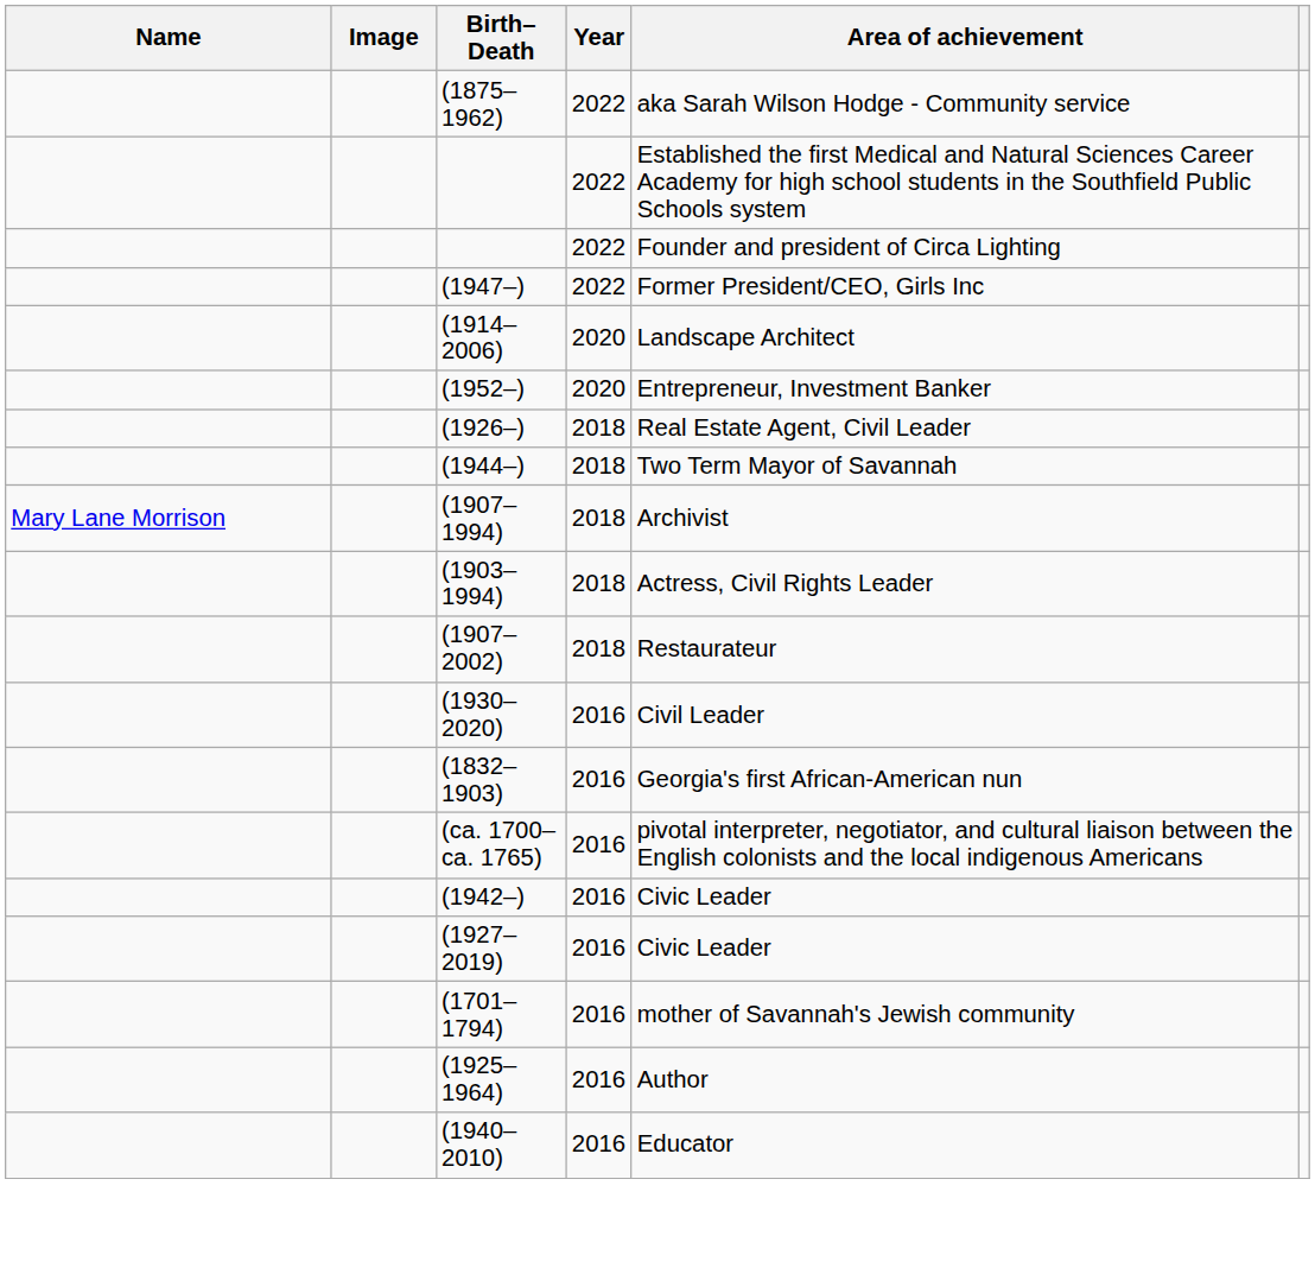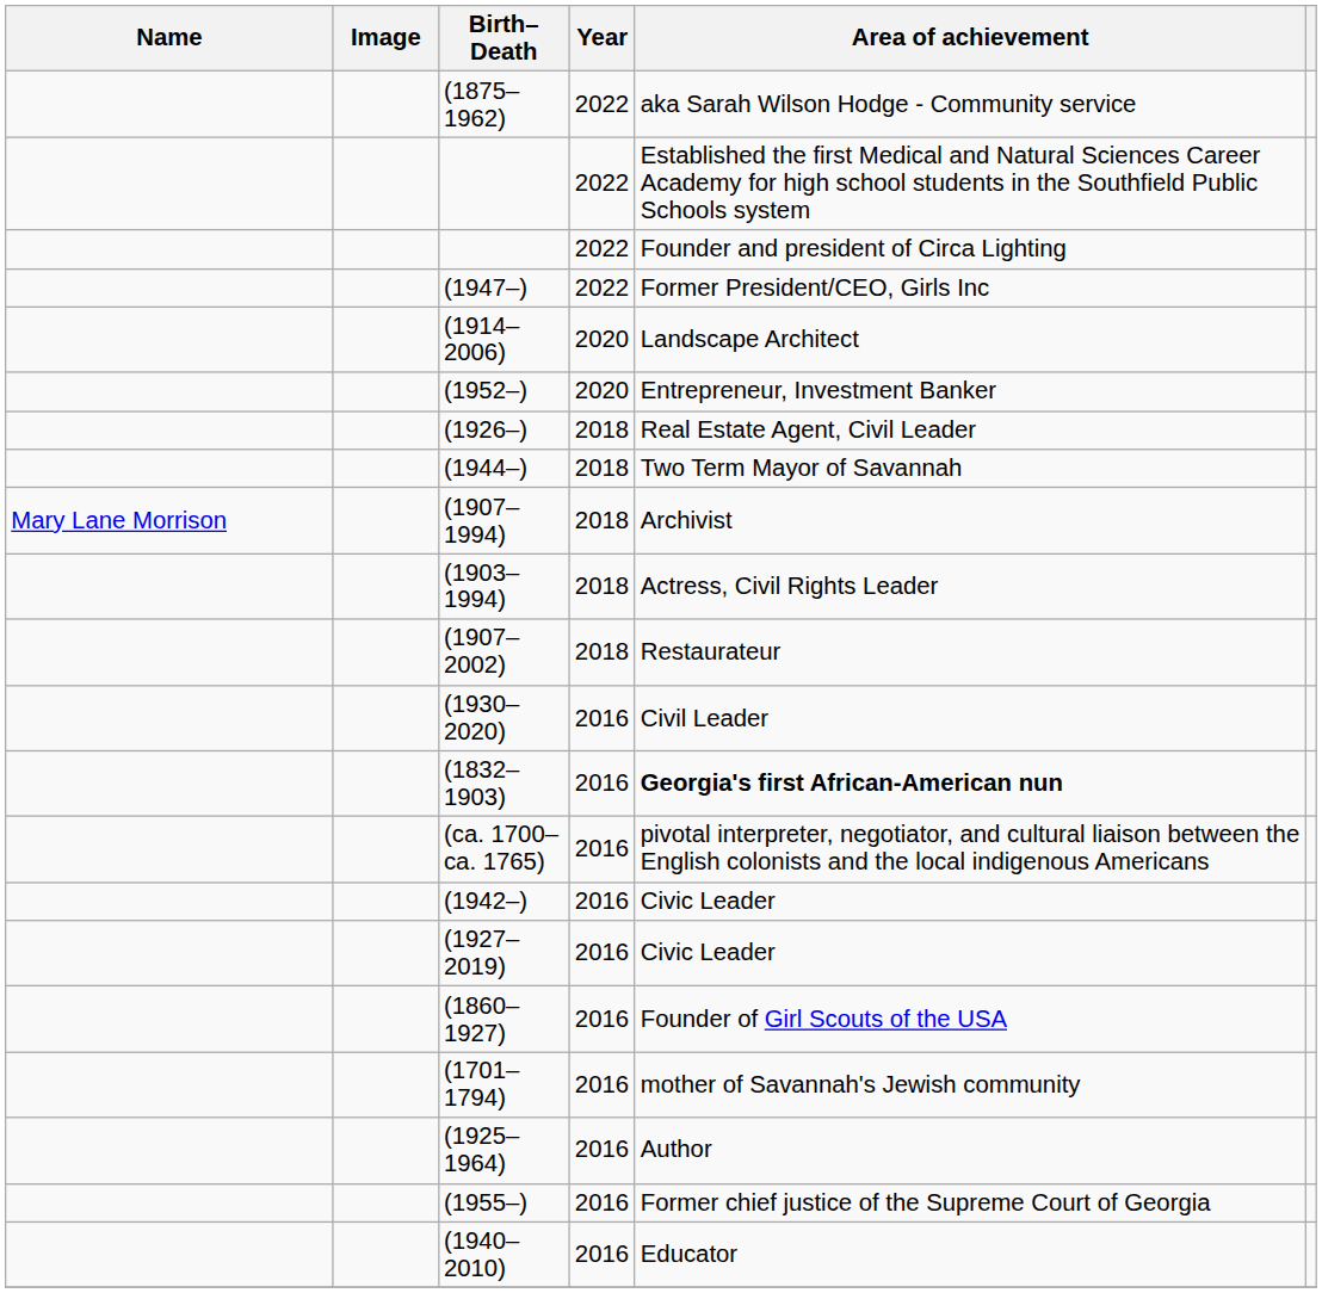(1832–1903) | Area of achievement: normal -> bold
+ row: (1860–1927) | 2016 | Founder of Girl Scouts of the USA
+ row: (1955–) | 2016 | Former chief justice of the Supreme Court of Georgia
